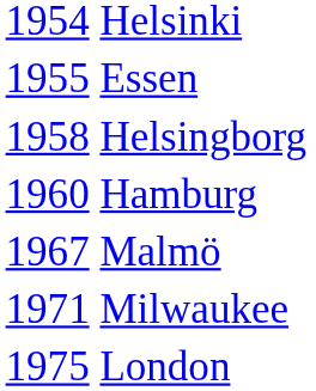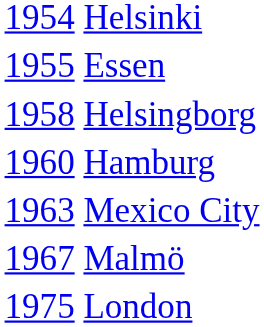+ row: 1963 Mexico City
- row: 1971 Milwaukee
